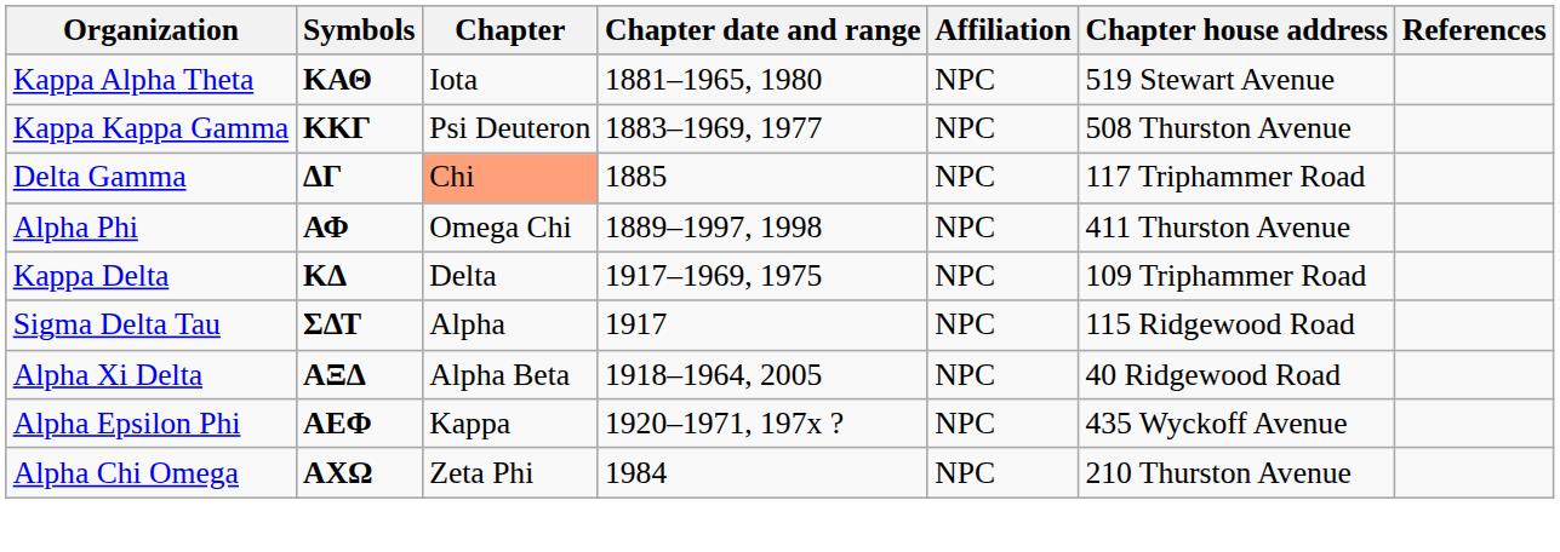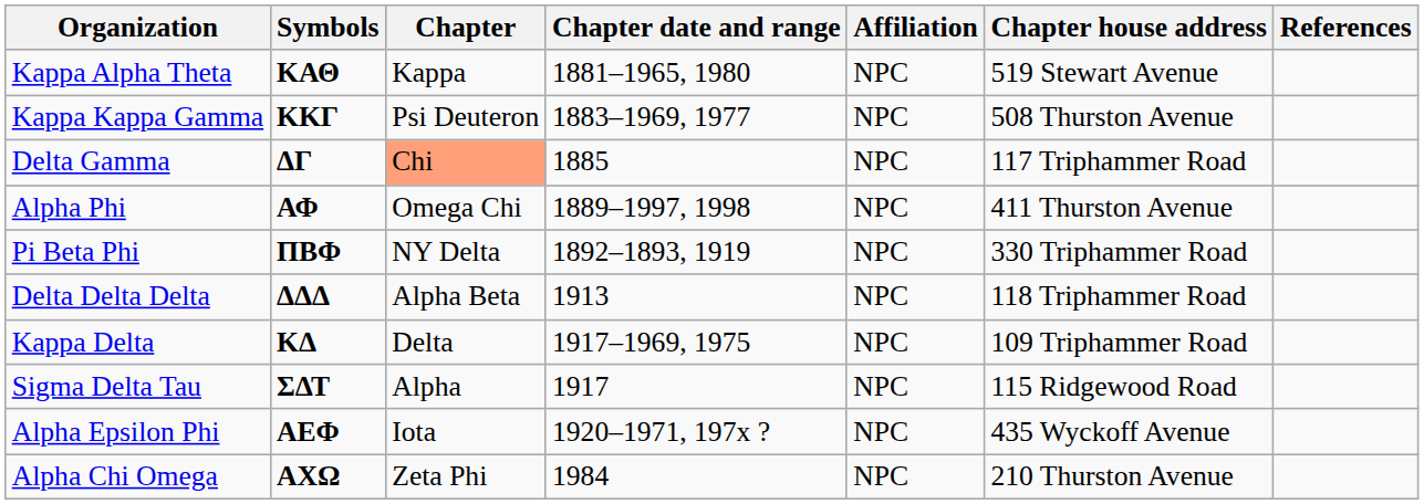Kappa Alpha Theta | Chapter: Iota -> Kappa
+ row: Pi Beta Phi | ΠΒΦ | NY Delta | 1892–1893, 1919 | NPC | 330 Triphammer Road
+ row: Delta Delta Delta | ΔΔΔ | Alpha Beta | 1913 | NPC | 118 Triphammer Road
- row: Alpha Xi Delta | ΑΞΔ | Alpha Beta | 1918–1964, 2005 | NPC | 40 Ridgewood Road
Alpha Epsilon Phi | Chapter: Kappa -> Iota
